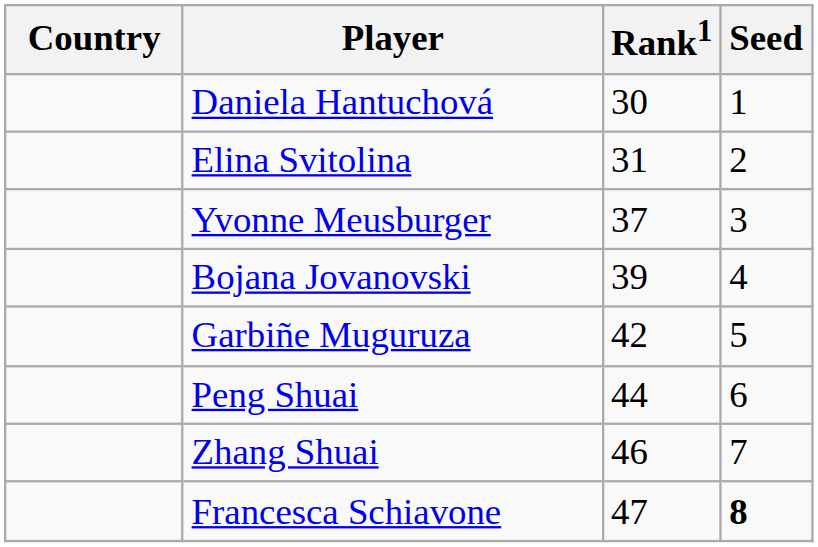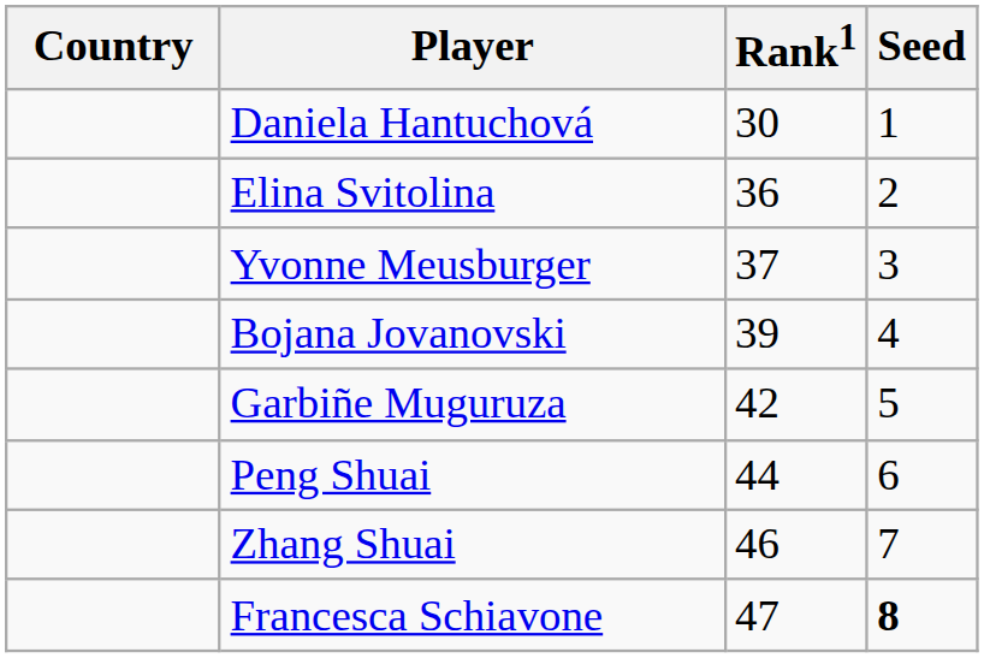Elina Svitolina | Rank1: 31 -> 36
